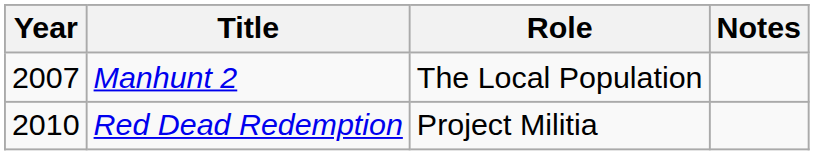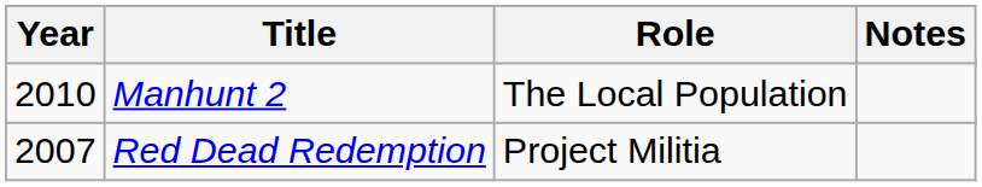Manhunt 2 | Year: 2007 -> 2010
Red Dead Redemption | Year: 2010 -> 2007
